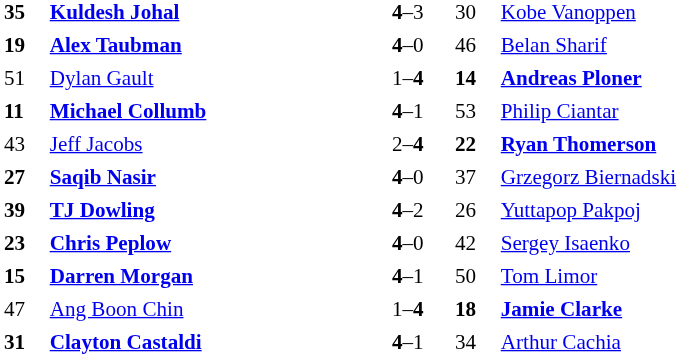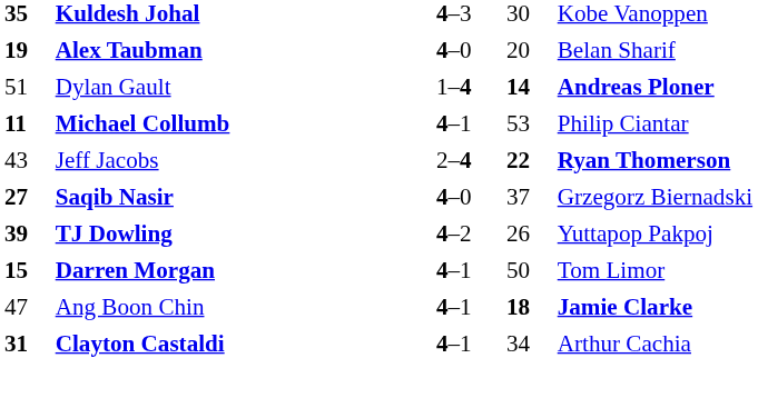Alex Taubman | column 4: 46 -> 20
- row: 23 | Chris Peplow | 4–0 | 42 | Sergey Isaenko
Ang Boon Chin | column 3: 1–4 -> 4–1
